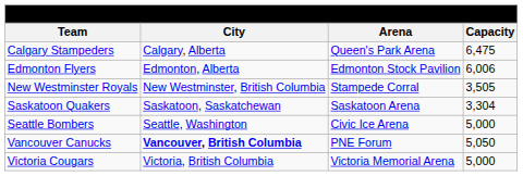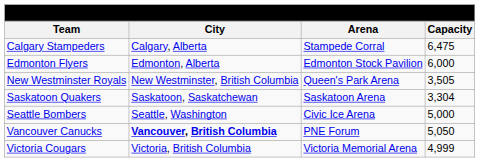Calgary Stampeders | Arena: Queen's Park Arena -> Stampede Corral
Edmonton Flyers | Capacity: 6,006 -> 6,000
New Westminster Royals | Arena: Stampede Corral -> Queen's Park Arena
Victoria Cougars | Capacity: 5,000 -> 4,999
